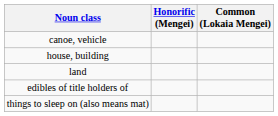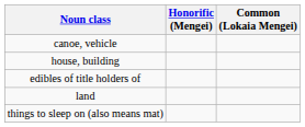rows swapped: edibles of title holders of <-> land
